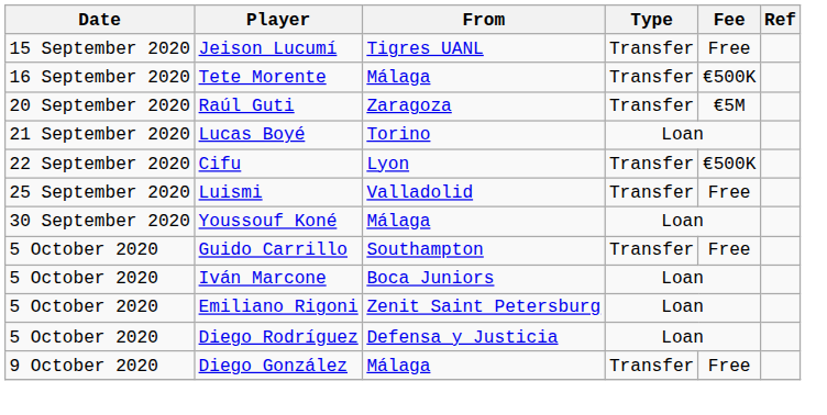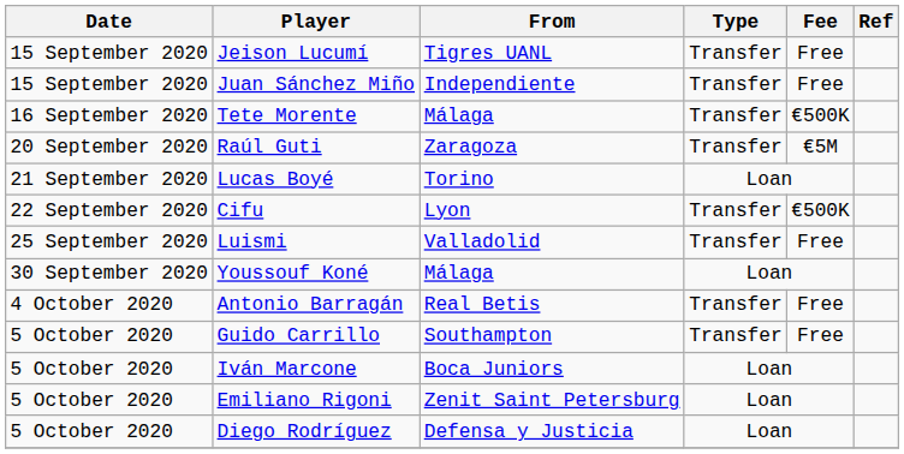+ row: 15 September 2020 | Juan Sánchez Miño | Independiente | Transfer | Free
+ row: 4 October 2020 | Antonio Barragán | Real Betis | Transfer | Free
- row: 9 October 2020 | Diego González | Málaga | Transfer | Free
